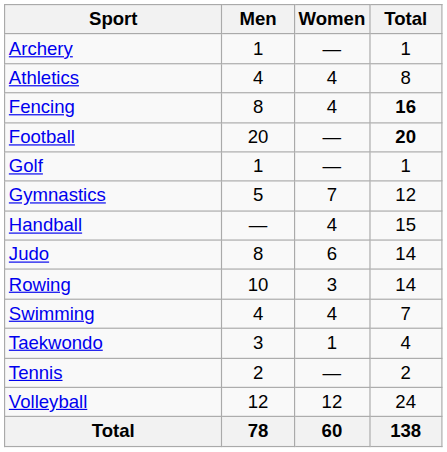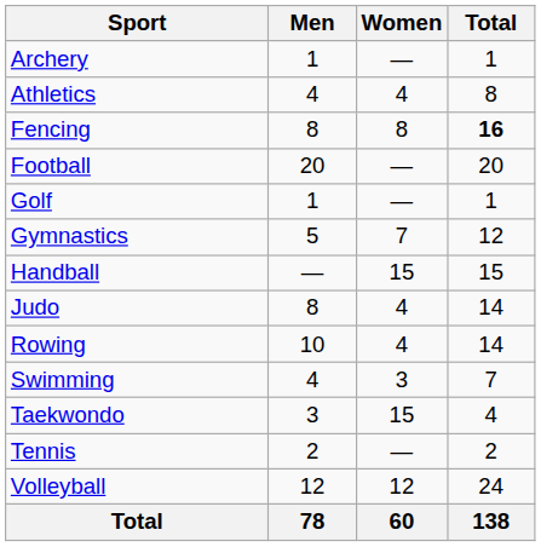Fencing | Women: 4 -> 8
Football | Total: bold -> normal
Handball | Women: 4 -> 15
Judo | Women: 6 -> 4
Rowing | Women: 3 -> 4
Swimming | Women: 4 -> 3
Taekwondo | Women: 1 -> 15
